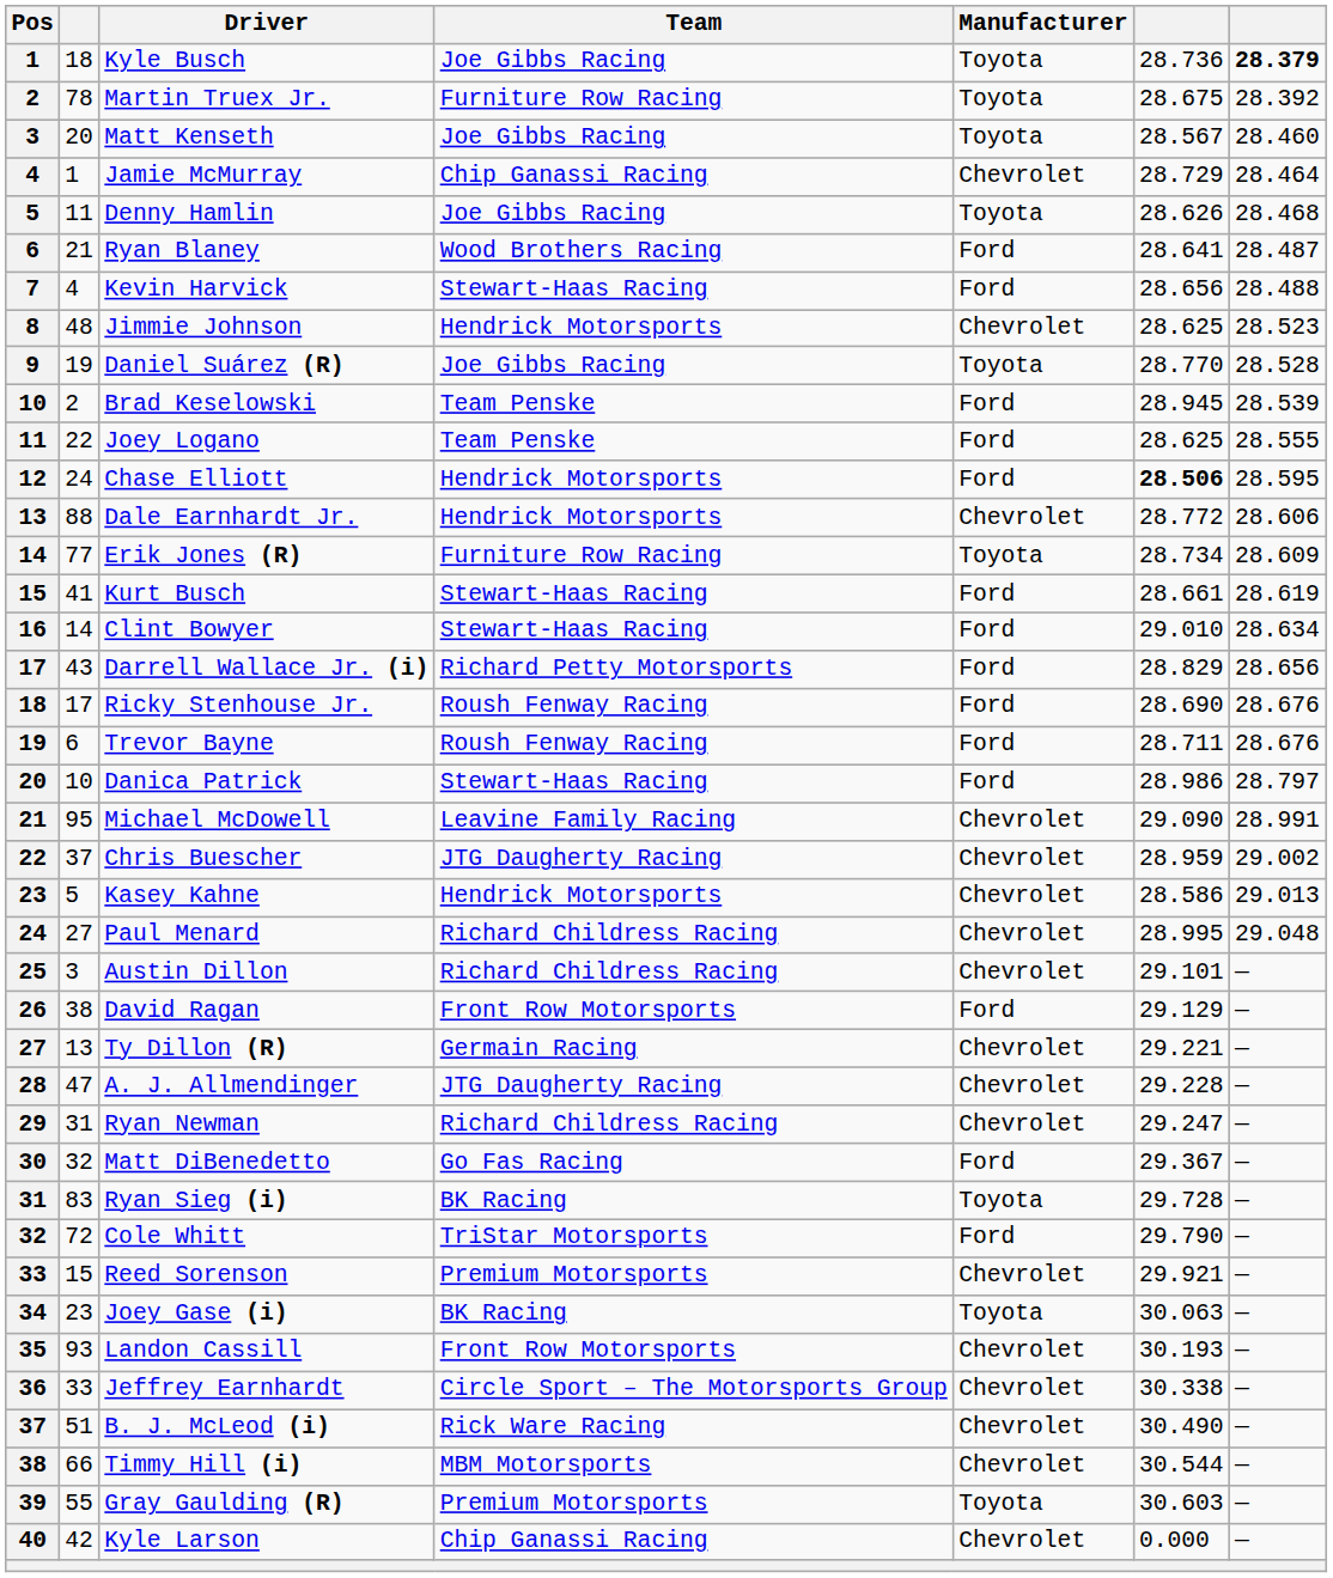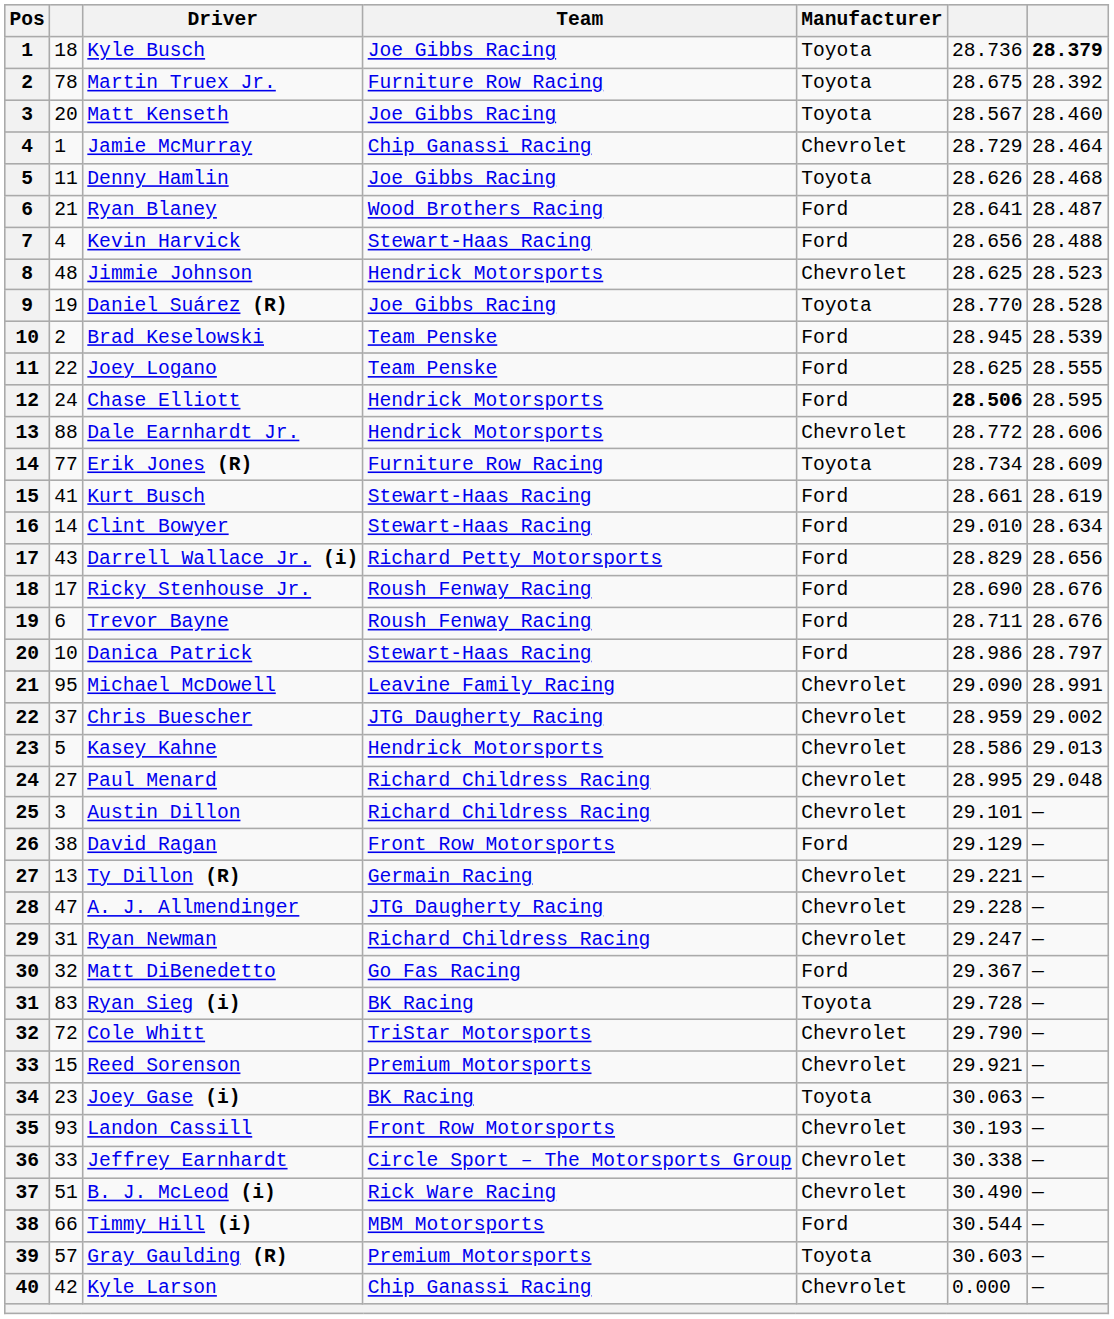Cole Whitt | Manufacturer: Ford -> Chevrolet
Timmy Hill (i) | Manufacturer: Chevrolet -> Ford
Gray Gaulding (R) | column 2: 55 -> 57
